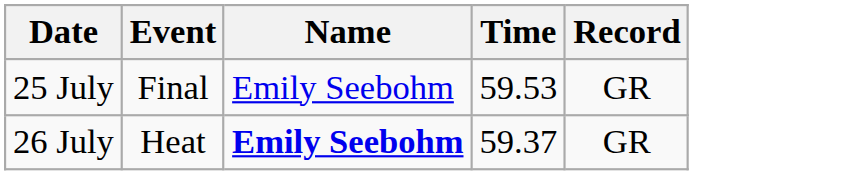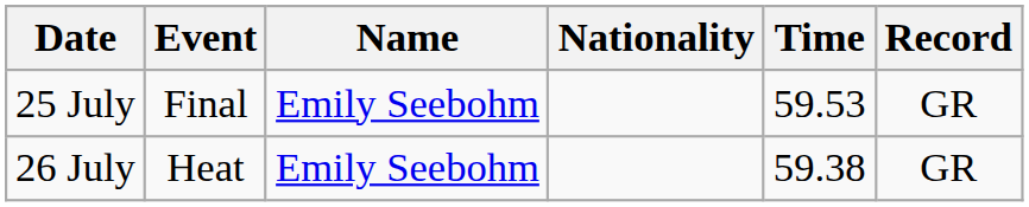+ column: Nationality
26 July | Name: bold -> normal
26 July | Time: 59.37 -> 59.38
